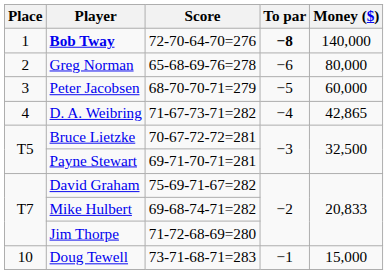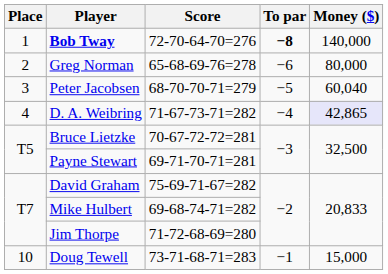Peter Jacobsen | Money ($): 60,000 -> 60,040
D. A. Weibring | Money ($): no background -> lavender background
